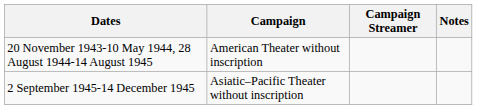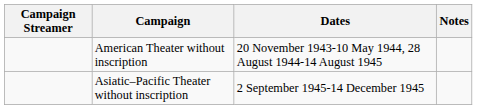columns swapped: Campaign Streamer <-> Dates
